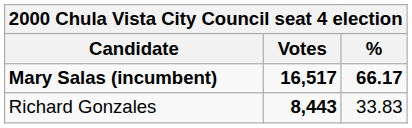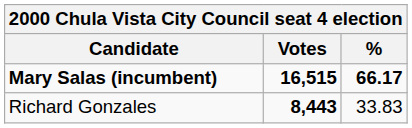Mary Salas (incumbent) | Votes: 16,517 -> 16,515
